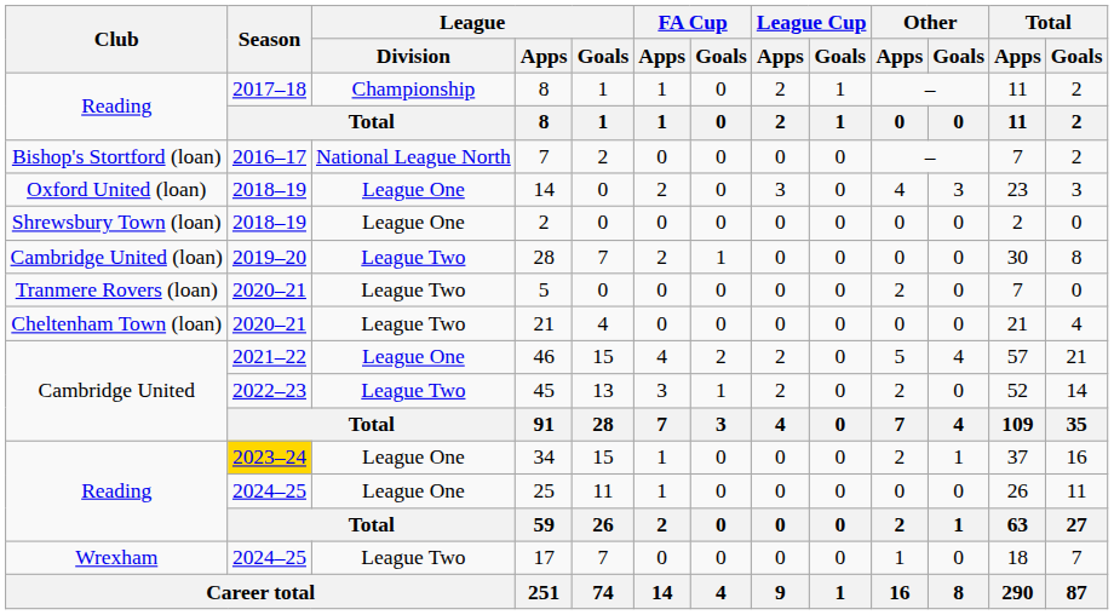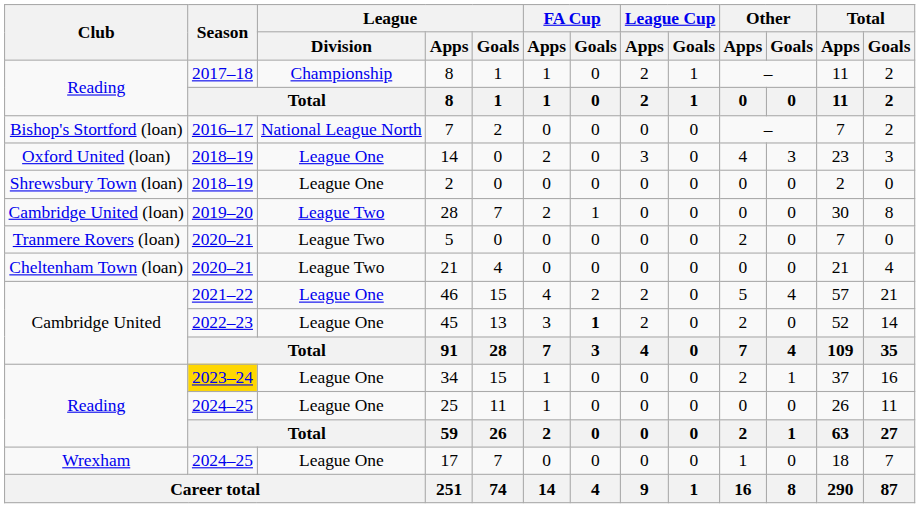45 | League / Division: League Two -> League One
45 | FA Cup / Goals: normal -> bold
17 | League / Division: League Two -> League One
